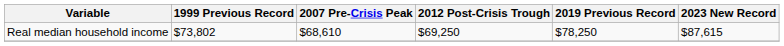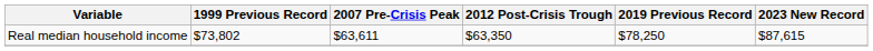Real median household income | 2007 Pre-Crisis Peak: $68,610 -> $63,611
Real median household income | 2012 Post-Crisis Trough: $69,250 -> $63,350
